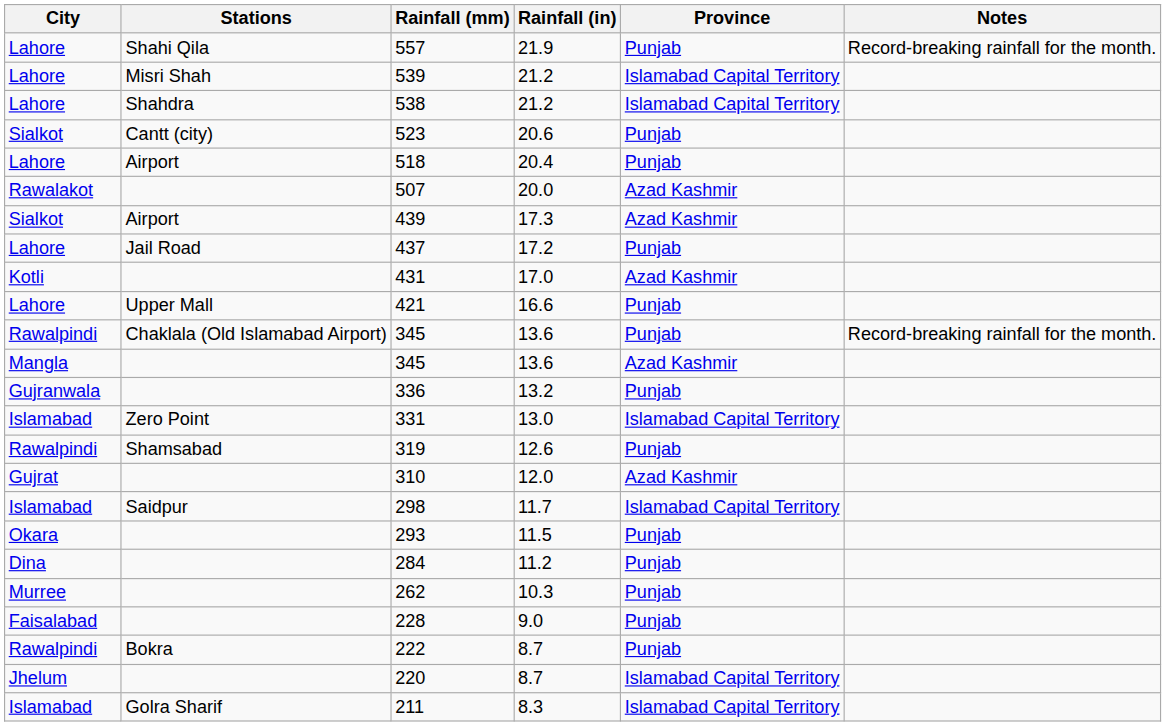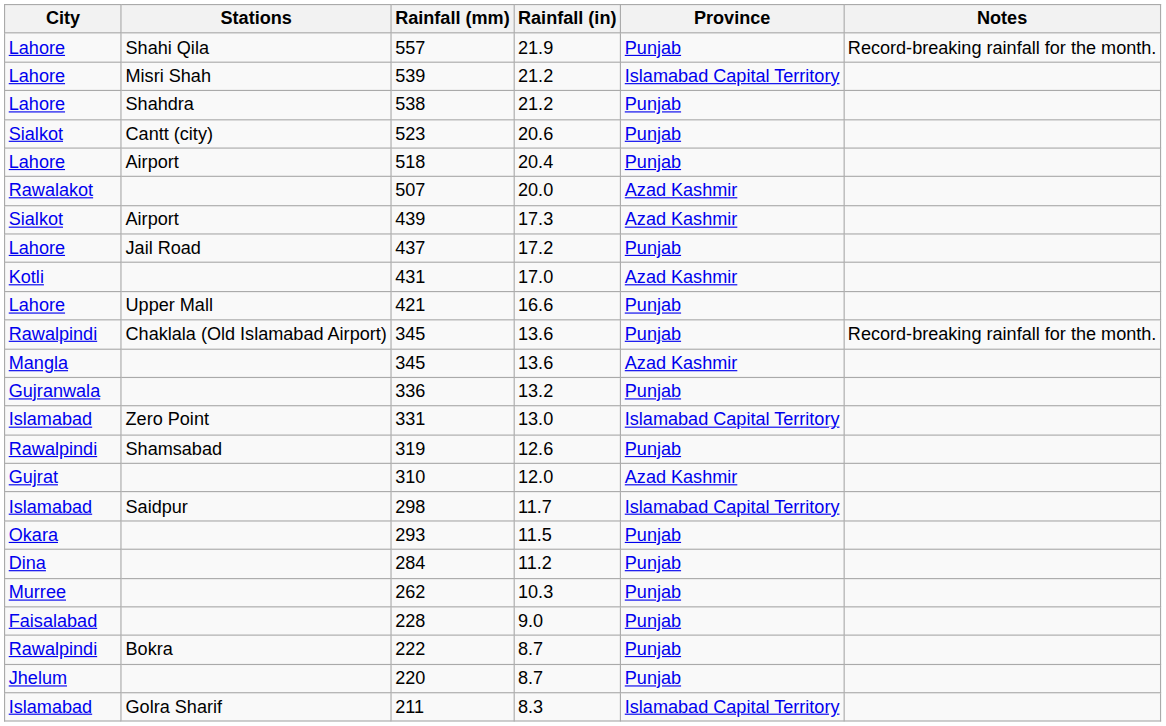538 | Province: Islamabad Capital Territory -> Punjab
220 | Province: Islamabad Capital Territory -> Punjab
